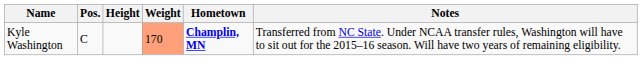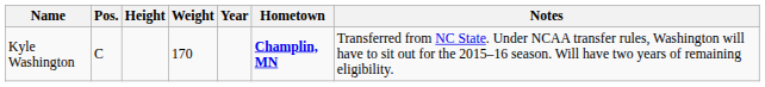+ column: Year
Kyle Washington | Weight: lightsalmon background -> no background
